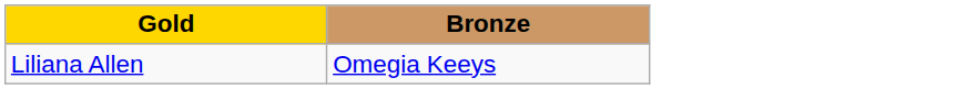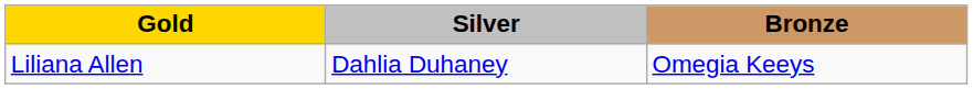+ column: Silver | Dahlia Duhaney
